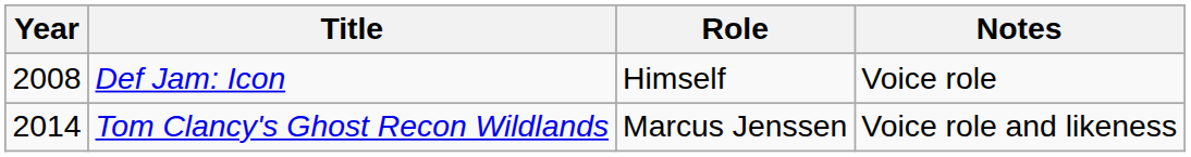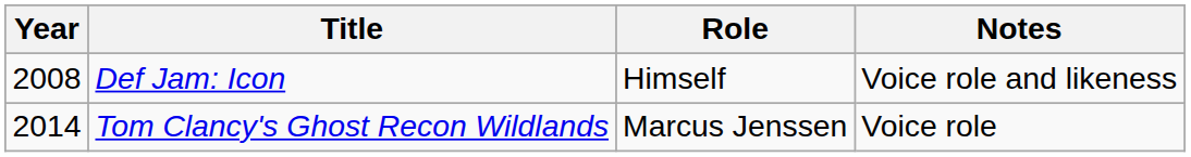Def Jam: Icon | Notes: Voice role -> Voice role and likeness
Tom Clancy's Ghost Recon Wildlands | Notes: Voice role and likeness -> Voice role
